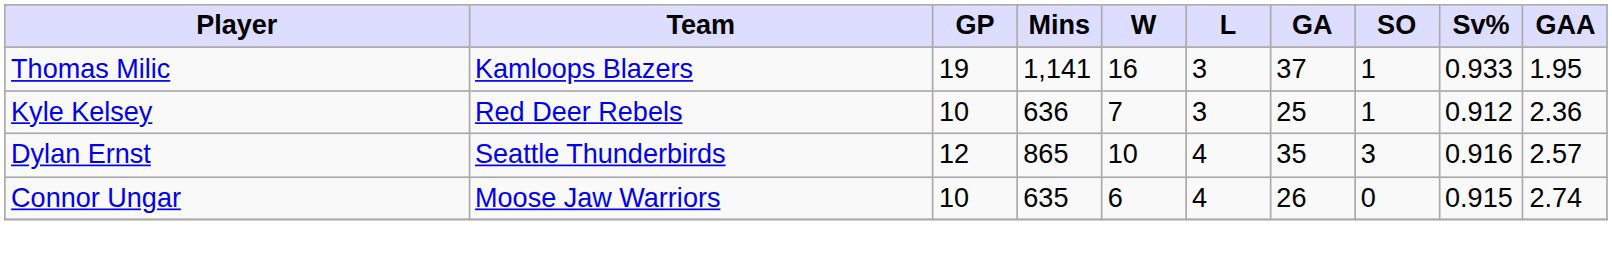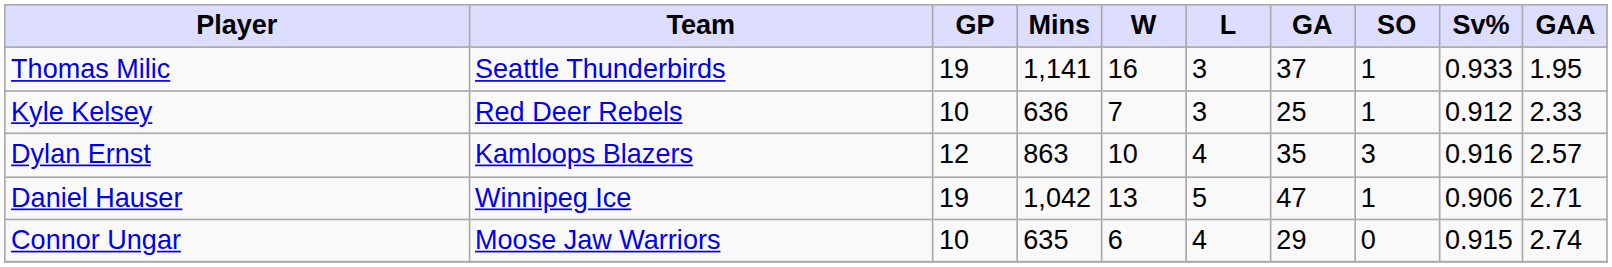Thomas Milic | Team: Kamloops Blazers -> Seattle Thunderbirds
Kyle Kelsey | GAA: 2.36 -> 2.33
Dylan Ernst | Team: Seattle Thunderbirds -> Kamloops Blazers
Dylan Ernst | Mins: 865 -> 863
+ row: Daniel Hauser | Winnipeg Ice | 19 | 1,042 | 13 | 5 | 47 | 1 | 0.906 | 2.71
Connor Ungar | GA: 26 -> 29
